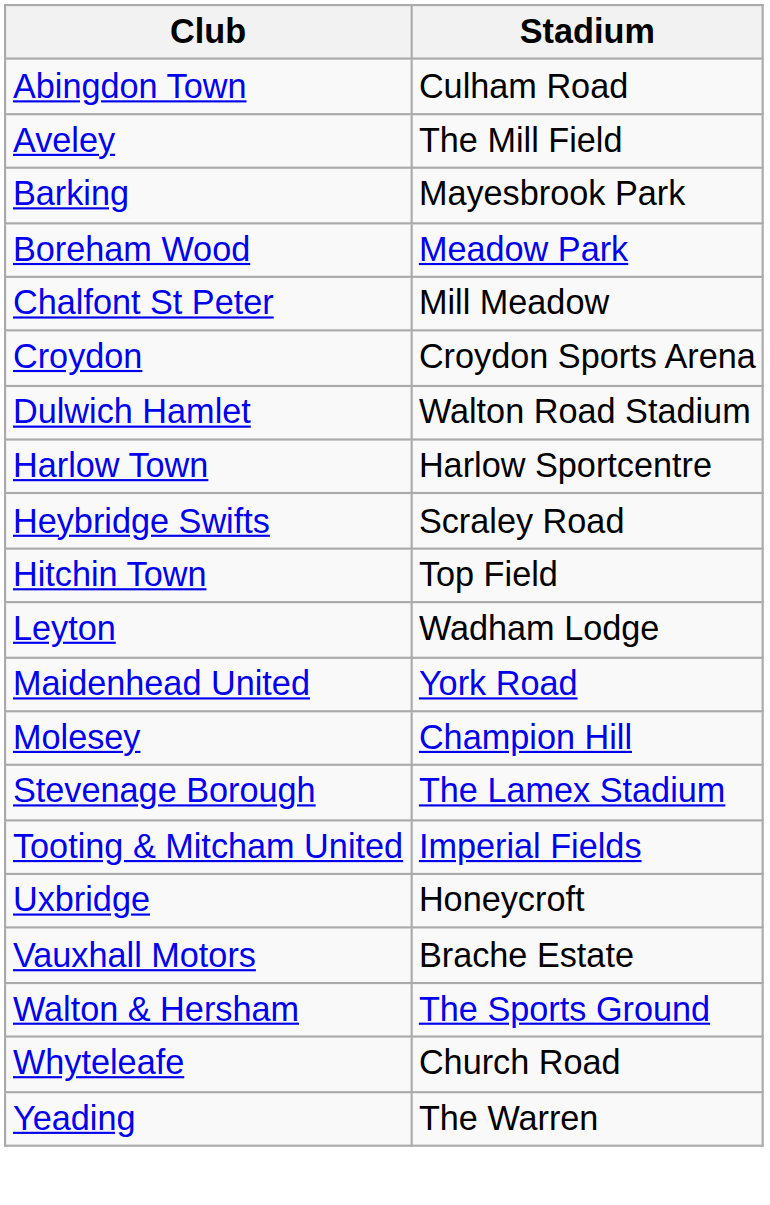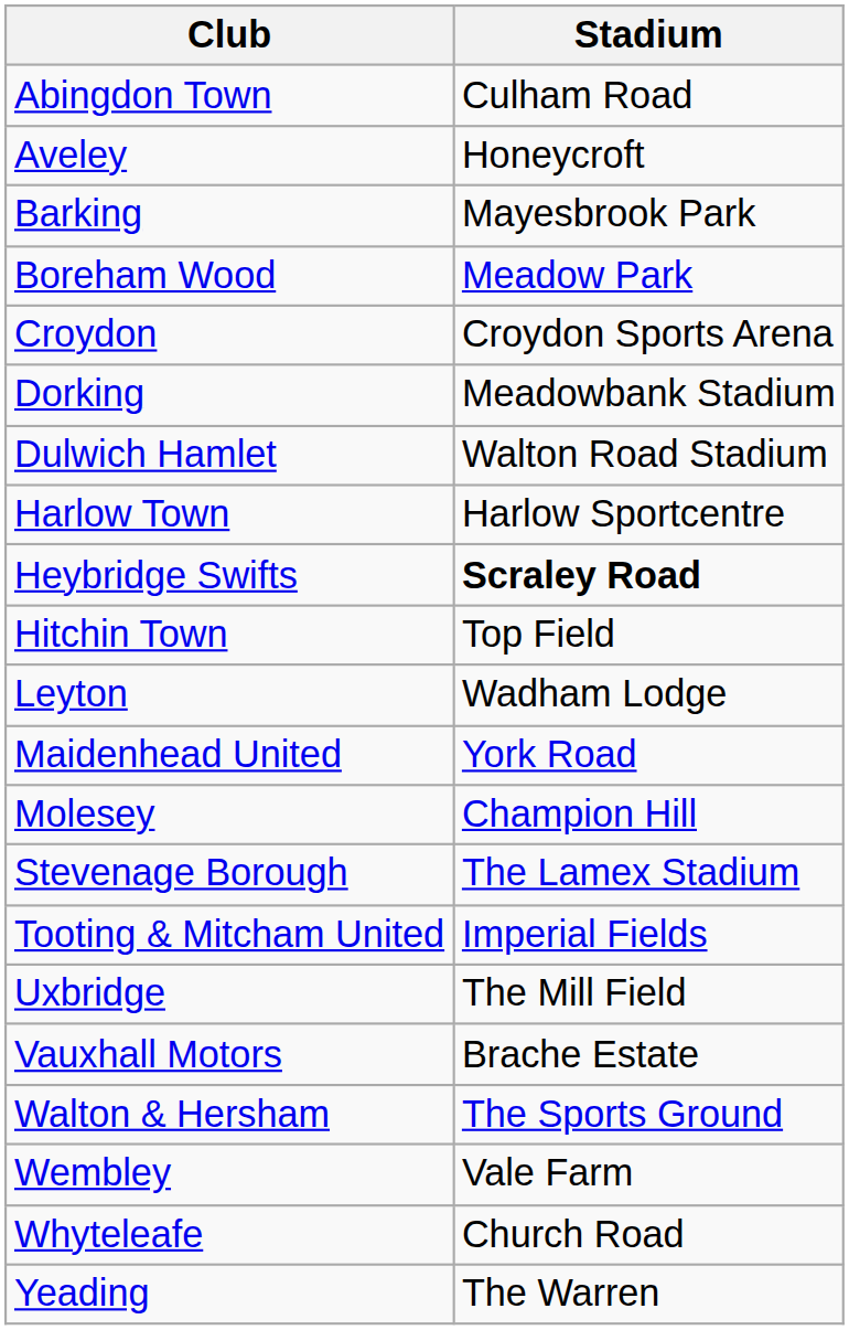Aveley | Stadium: The Mill Field -> Honeycroft
- row: Chalfont St Peter | Mill Meadow
+ row: Dorking | Meadowbank Stadium
Heybridge Swifts | Stadium: normal -> bold
Uxbridge | Stadium: Honeycroft -> The Mill Field
+ row: Wembley | Vale Farm
